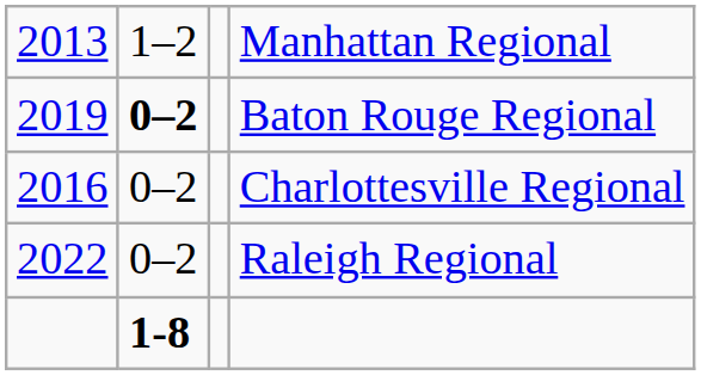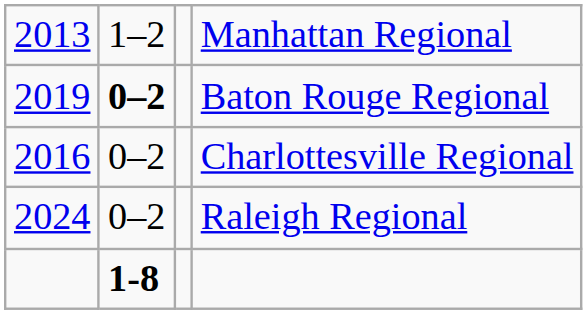Raleigh Regional | column 1: 2022 -> 2024
